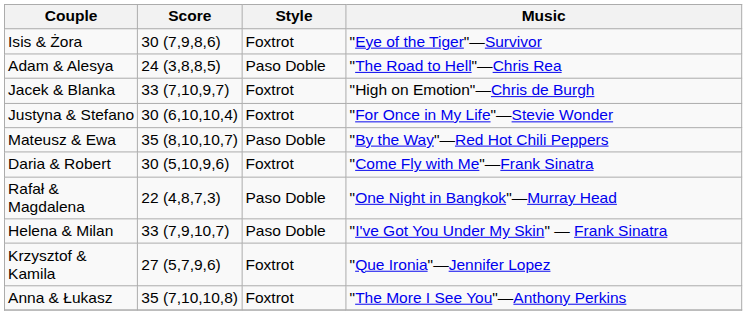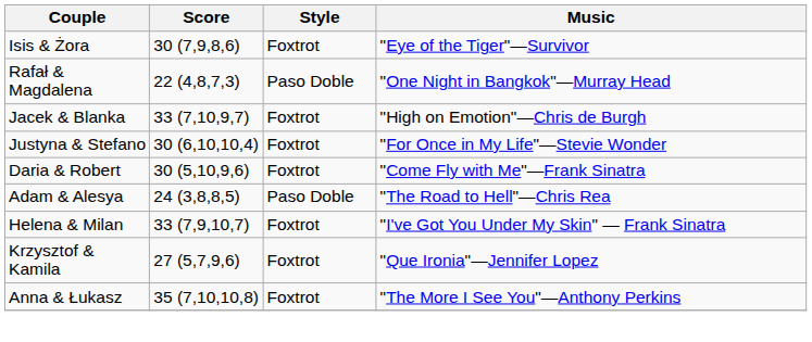rows swapped: Rafał & Magdalena <-> Adam & Alesya
- row: Mateusz & Ewa | 35 (8,10,10,7) | Paso Doble | "By the Way"—Red Hot Chili Peppers
Helena & Milan | Style: Paso Doble -> Foxtrot
